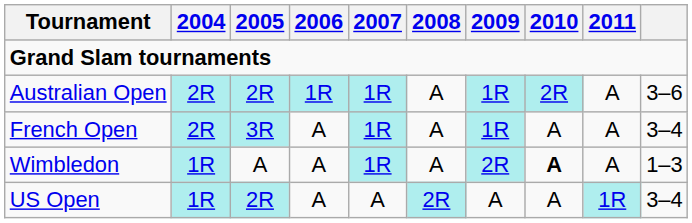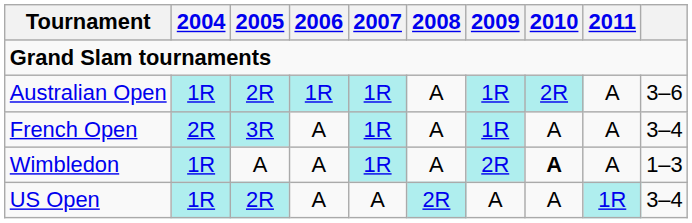Australian Open | 2004: 2R -> 1R
